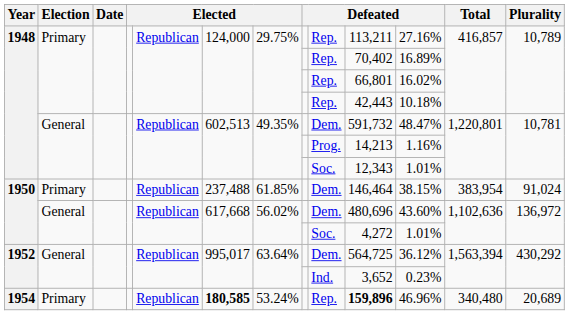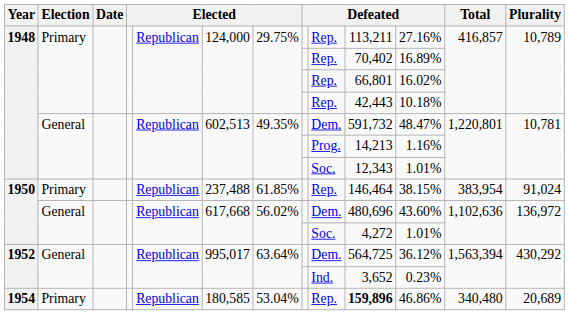1950 / Primary | column 9: Dem. -> Rep.
1954 | column 6: bold -> normal
1954 | column 7: 53.24% -> 53.04%
1954 | column 11: 46.96% -> 46.86%
